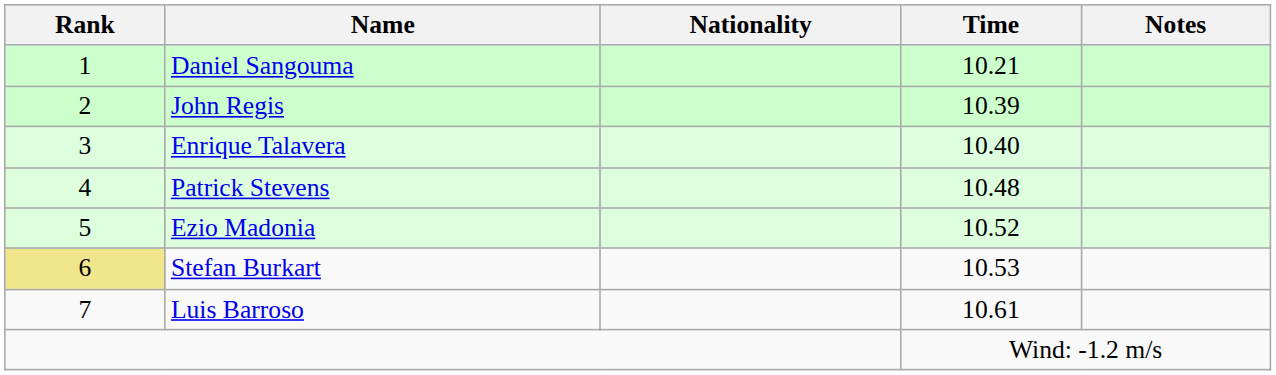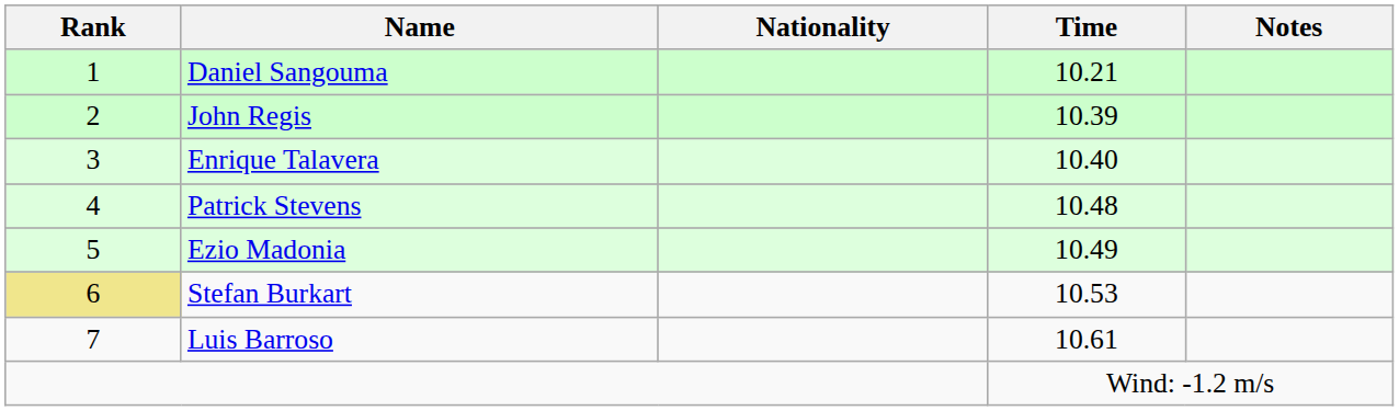Ezio Madonia | Time: 10.52 -> 10.49
